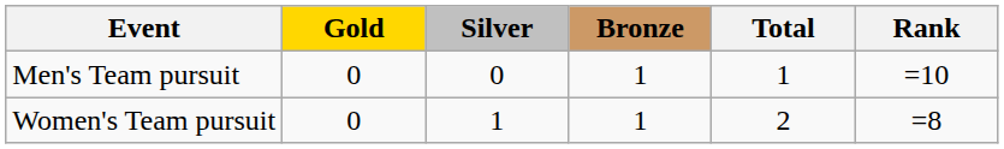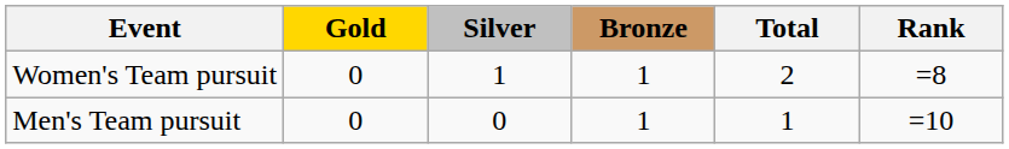rows swapped: Men's Team pursuit <-> Women's Team pursuit
